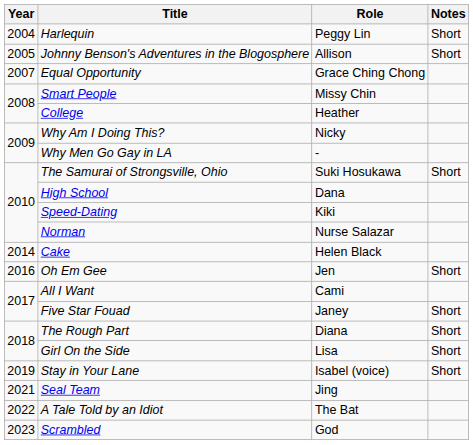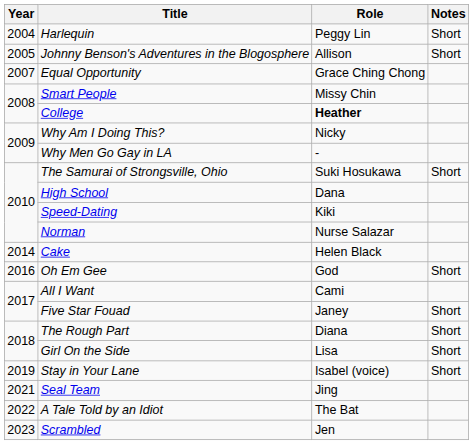College | Role: normal -> bold
Oh Em Gee | Role: Jen -> God
Scrambled | Role: God -> Jen
